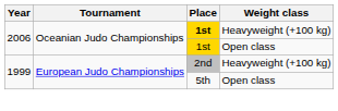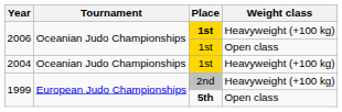+ row: 2004 | Oceanian Judo Championships | 1st | Heavyweight (+100 kg)
1999 / Open class | Place: normal -> bold
